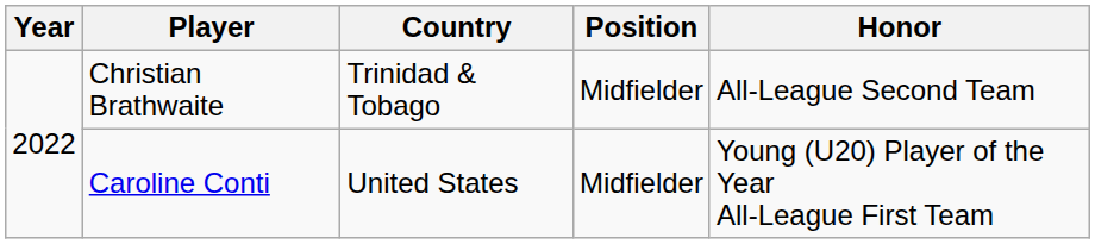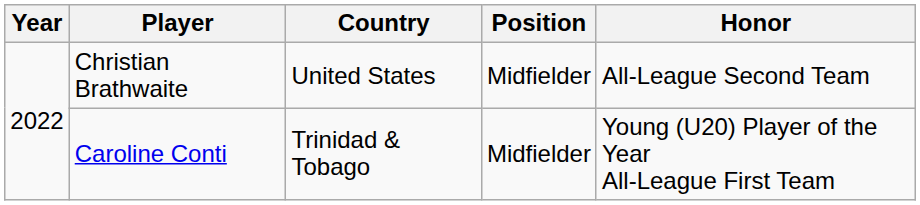Christian Brathwaite | Country: Trinidad & Tobago -> United States
Caroline Conti | Country: United States -> Trinidad & Tobago
